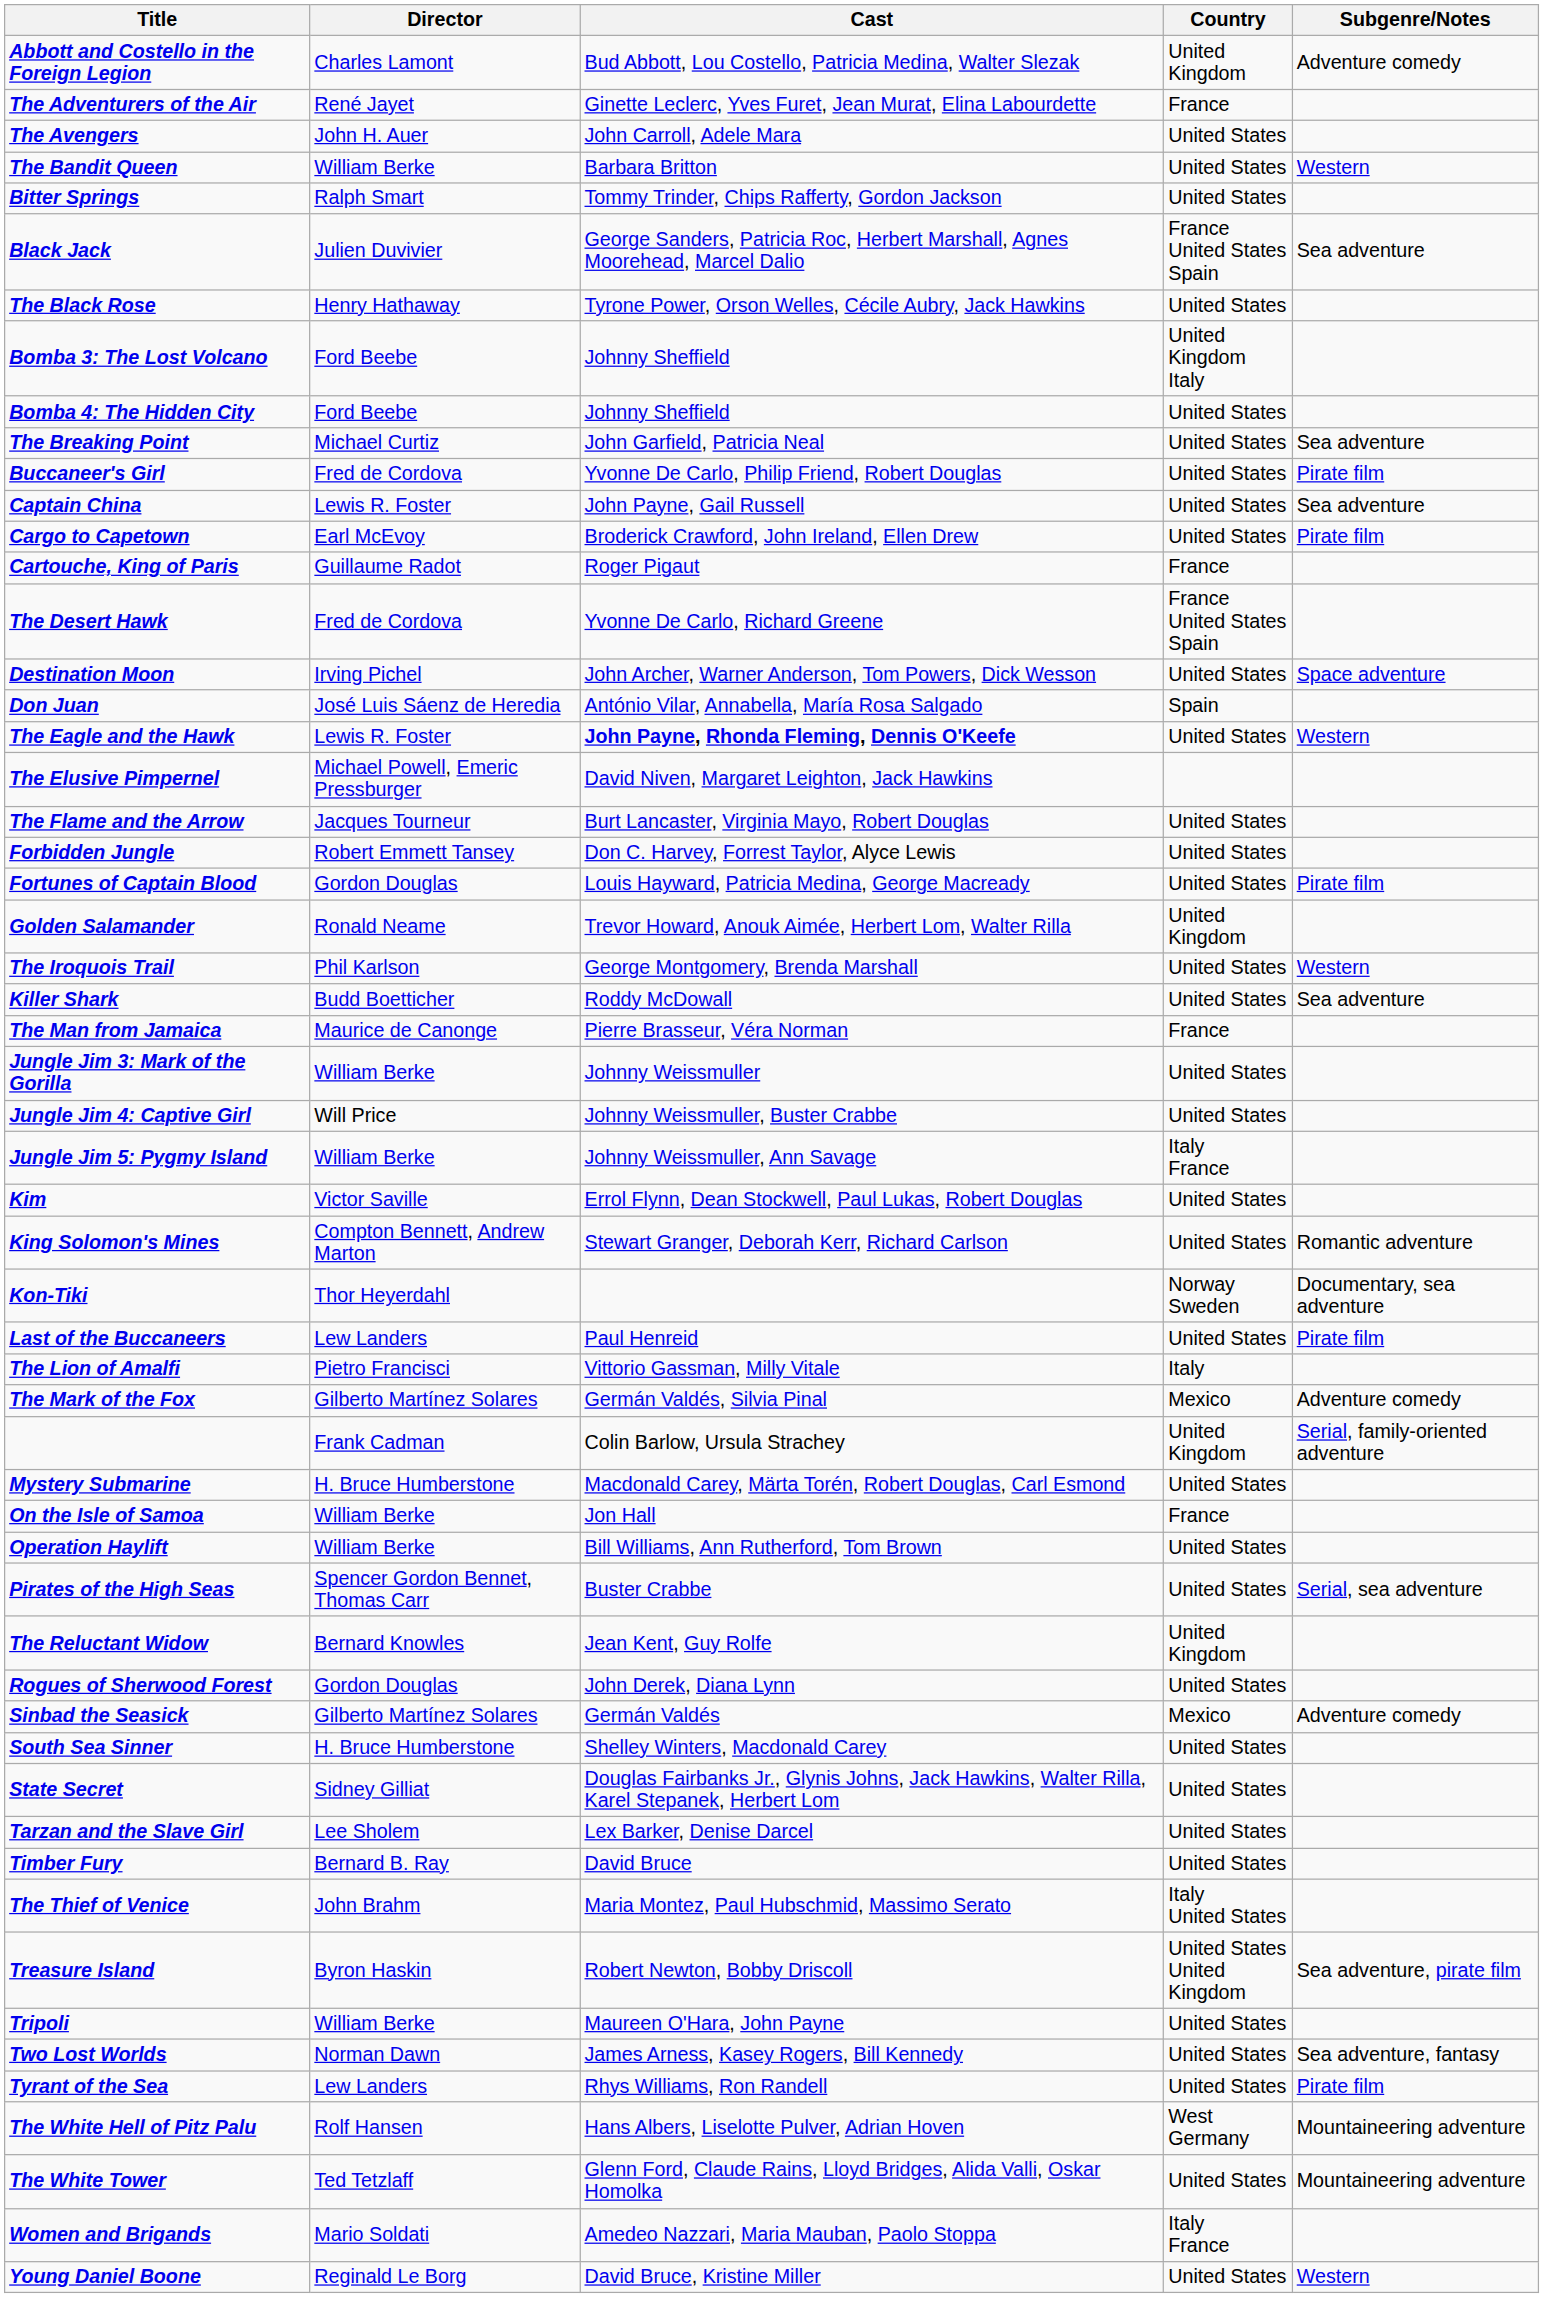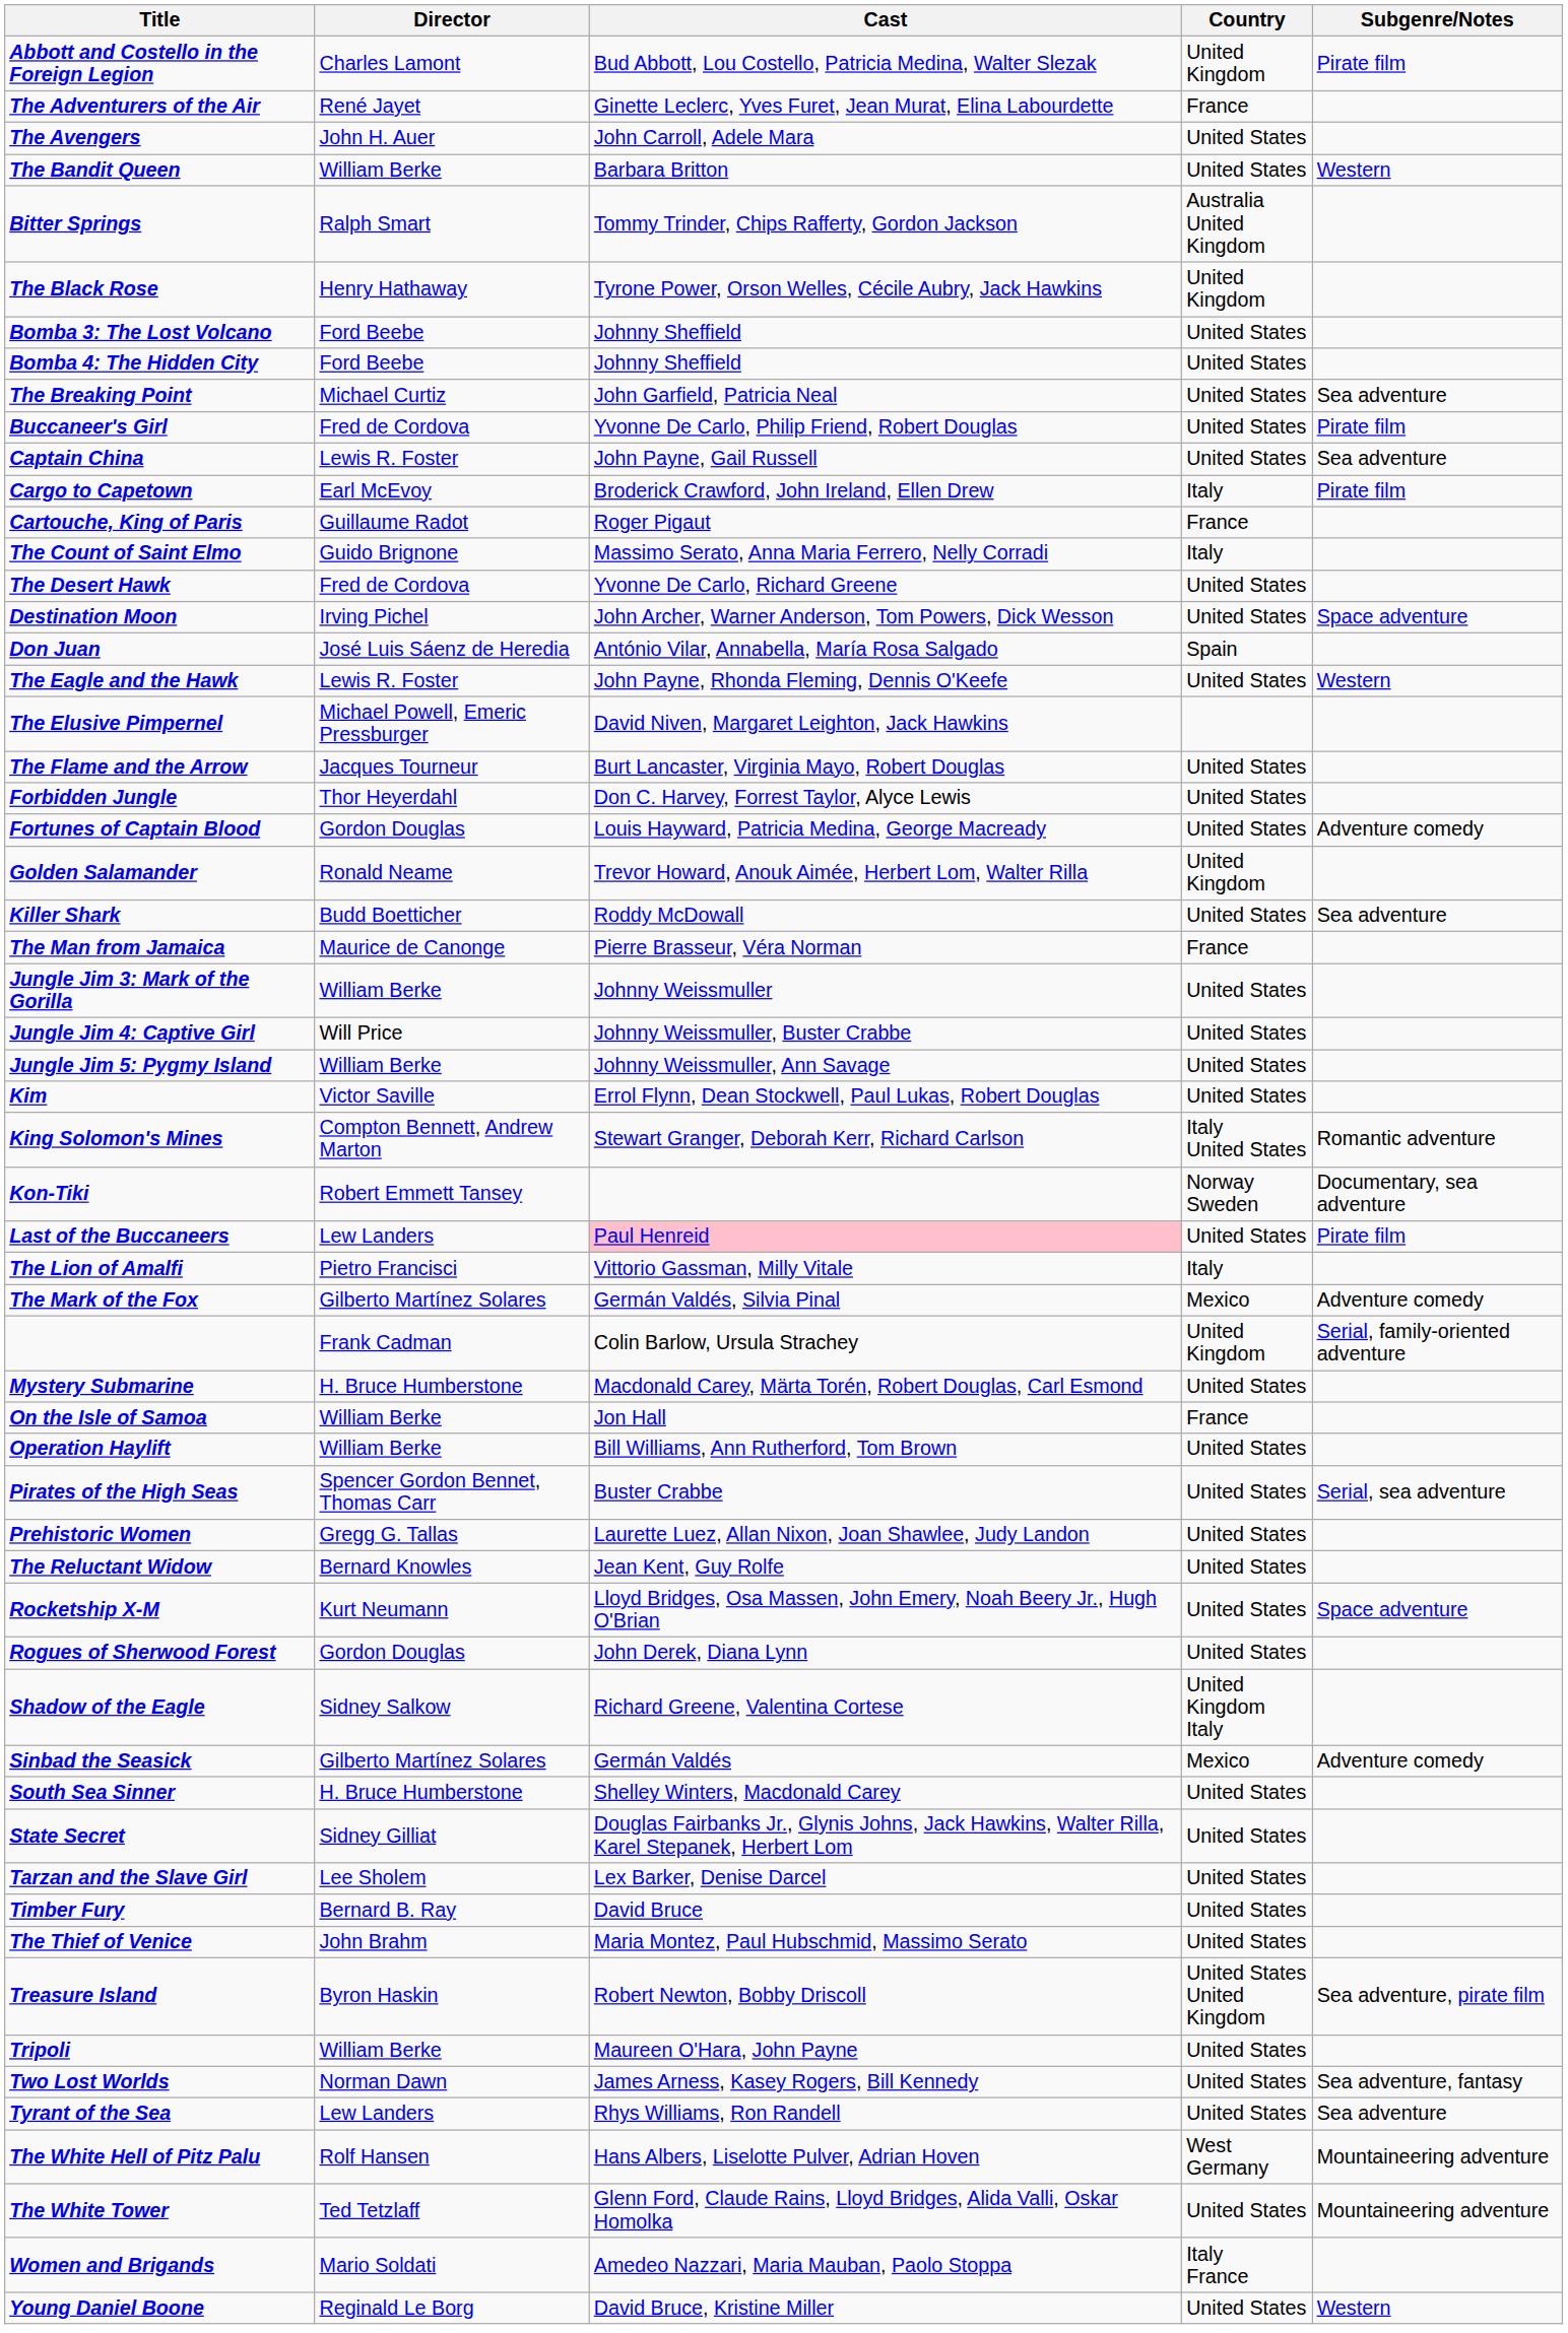Abbott and Costello in the Foreign Legion | Subgenre/Notes: Adventure comedy -> Pirate film
Bitter Springs | Country: United States -> Australia United Kingdom
- row: Black Jack | Julien Duvivier | George Sanders, Patricia Roc, Herbert Marshall, Agnes Moorehead, Marcel Dalio | France United States Spain | Sea adventure
The Black Rose | Country: United States -> United Kingdom
Bomba 3: The Lost Volcano | Country: United Kingdom Italy -> United States
Cargo to Capetown | Country: United States -> Italy
+ row: The Count of Saint Elmo | Guido Brignone | Massimo Serato, Anna Maria Ferrero, Nelly Corradi | Italy
The Desert Hawk | Country: France United States Spain -> United States
The Eagle and the Hawk | Cast: bold -> normal
Forbidden Jungle | Director: Robert Emmett Tansey -> Thor Heyerdahl
Fortunes of Captain Blood | Subgenre/Notes: Pirate film -> Adventure comedy
- row: The Iroquois Trail | Phil Karlson | George Montgomery, Brenda Marshall | United States | Western
Jungle Jim 5: Pygmy Island | Country: Italy France -> United States
King Solomon's Mines | Country: United States -> Italy United States
Kon-Tiki | Director: Thor Heyerdahl -> Robert Emmett Tansey
Last of the Buccaneers | Cast: no background -> pink background
+ row: Prehistoric Women | Gregg G. Tallas | Laurette Luez, Allan Nixon, Joan Shawlee, Judy Landon | United States
The Reluctant Widow | Country: United Kingdom -> United States
+ row: Rocketship X-M | Kurt Neumann | Lloyd Bridges, Osa Massen, John Emery, Noah Beery Jr., Hugh O'Brian | United States | Space adventure
+ row: Shadow of the Eagle | Sidney Salkow | Richard Greene, Valentina Cortese | United Kingdom Italy
The Thief of Venice | Country: Italy United States -> United States
Tyrant of the Sea | Subgenre/Notes: Pirate film -> Sea adventure
